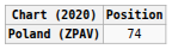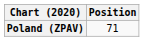Poland (ZPAV) | Position: 74 -> 71
